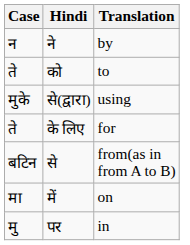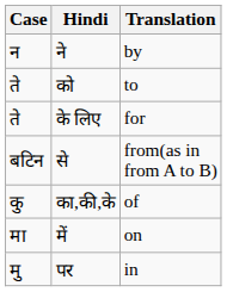- row: मुके | से(द्वारा) | using
+ row: कु | का,की,के | of
